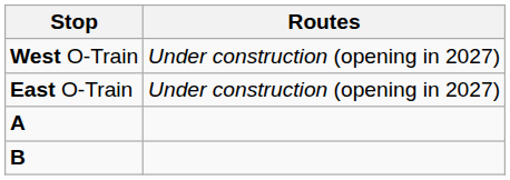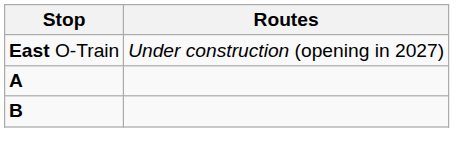- row: West O-Train | Under construction (opening in 2027)
